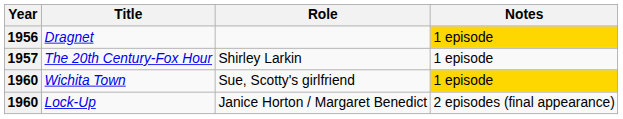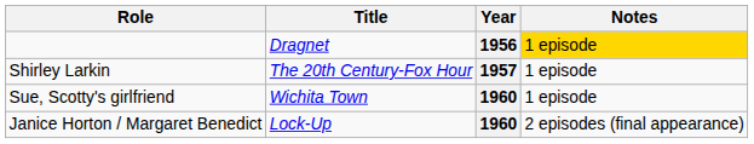columns swapped: Year <-> Role
Wichita Town | Notes: gold background -> no background
